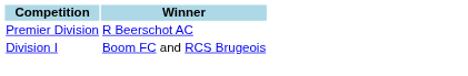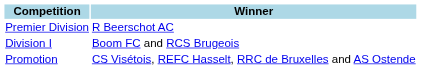+ row: Promotion | CS Visétois, REFC Hasselt, RRC de Bruxelles and AS Ostende
